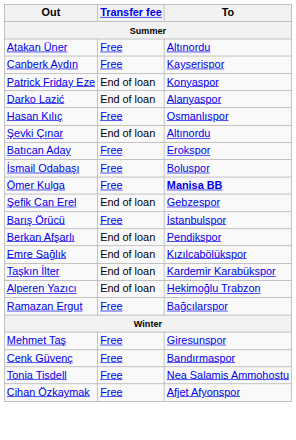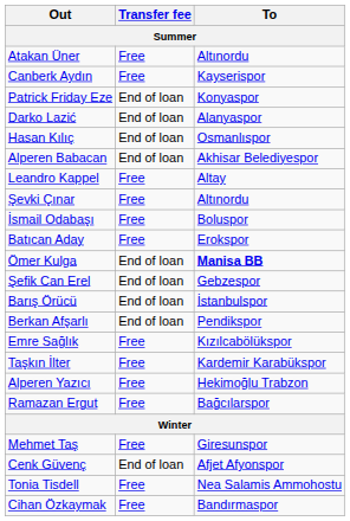Hasan Kılıç | Transfer fee: Free -> End of loan
+ row: Alperen Babacan | End of loan | Akhisar Belediyespor
+ row: Leandro Kappel | Free | Altay
Şevki Çınar | Transfer fee: End of loan -> Free
rows swapped: Batıcan Aday <-> İsmail Odabaşı
Ömer Kulga | Transfer fee: Free -> End of loan
Barış Örücü | Transfer fee: Free -> End of loan
Emre Sağlık | Transfer fee: End of loan -> Free
Taşkın İlter | Transfer fee: End of loan -> Free
Alperen Yazıcı | Transfer fee: End of loan -> Free
Cenk Güvenç | Transfer fee: Free -> End of loan
Cenk Güvenç | To: Bandırmaspor -> Afjet Afyonspor
Cihan Özkaymak | To: Afjet Afyonspor -> Bandırmaspor
